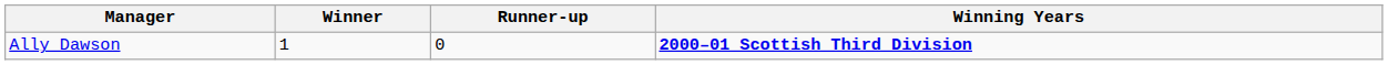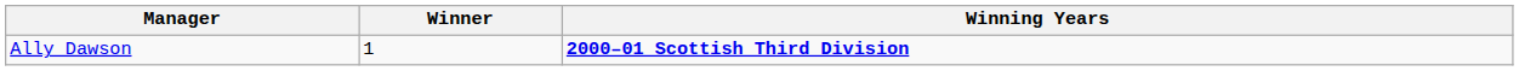- column: Runner-up | 0
